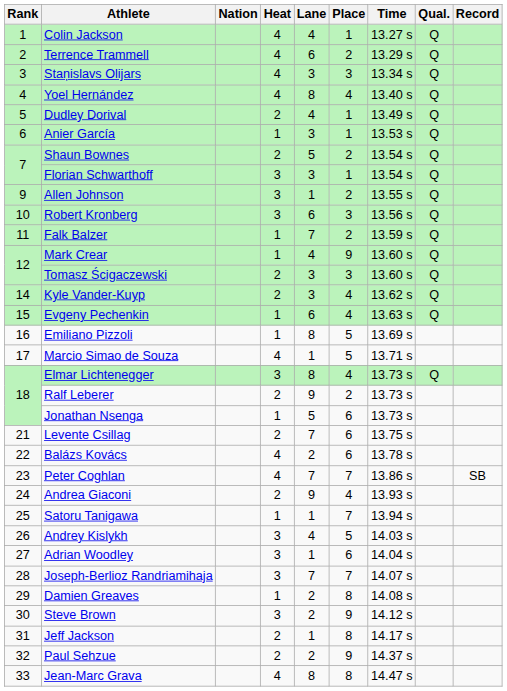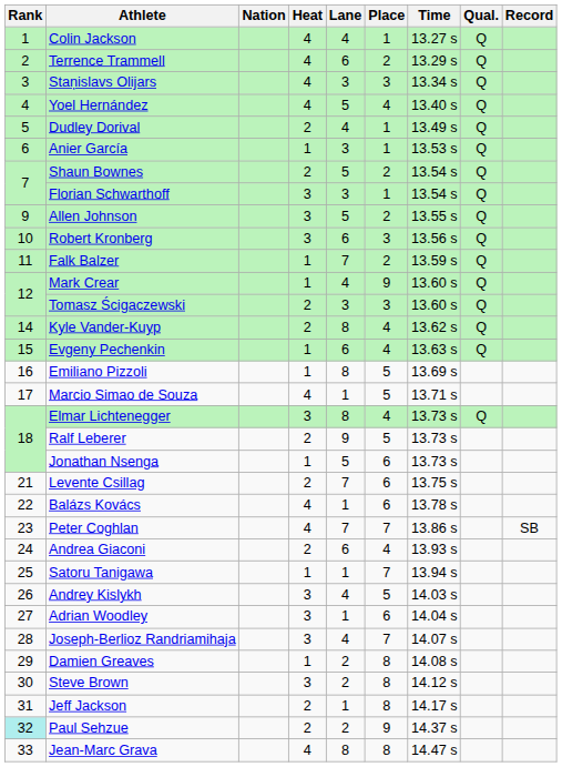Yoel Hernández | Lane: 8 -> 5
Allen Johnson | Lane: 1 -> 5
Kyle Vander-Kuyp | Lane: 3 -> 8
Ralf Leberer | Place: 2 -> 5
Balázs Kovács | Lane: 2 -> 1
Andrea Giaconi | Lane: 9 -> 6
Joseph-Berlioz Randriamihaja | Lane: 7 -> 4
Steve Brown | Place: 9 -> 8
Paul Sehzue | Rank: no background -> paleturquoise background
